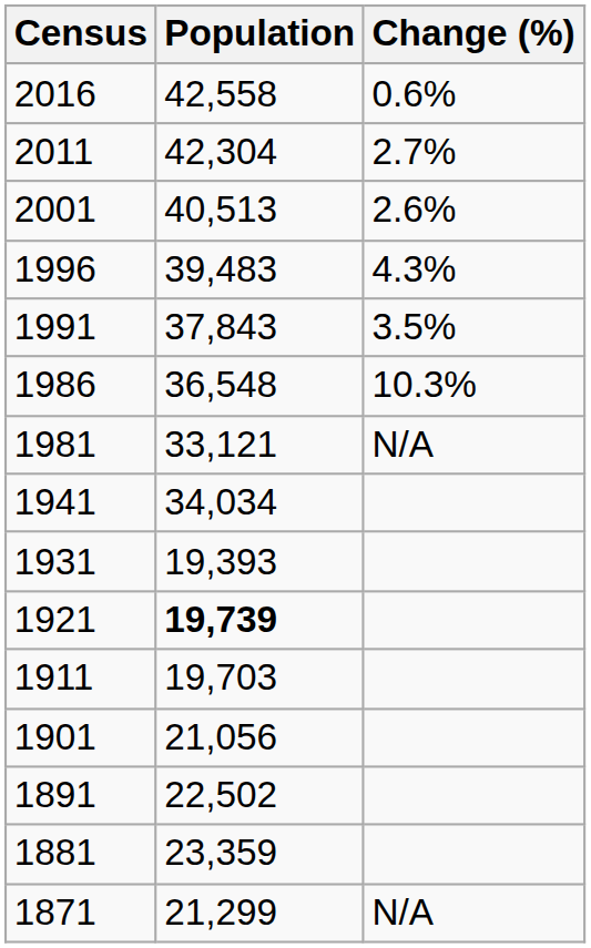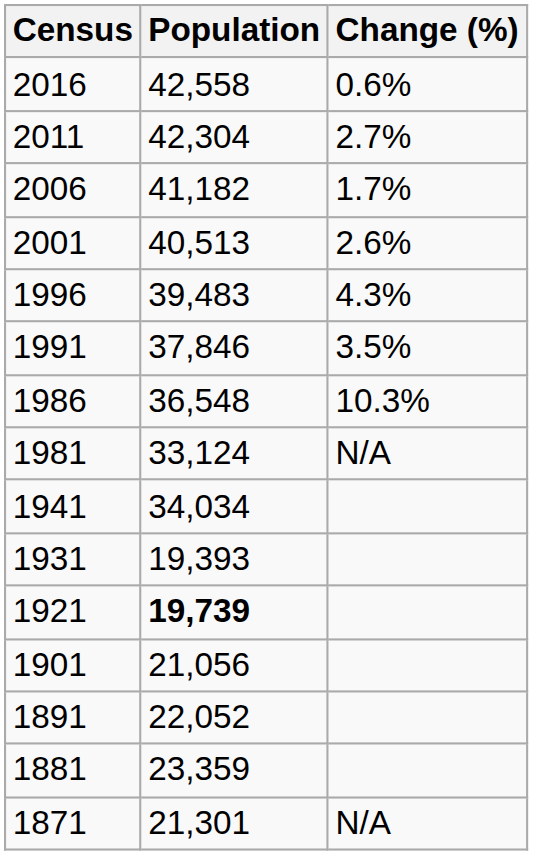+ row: 2006 | 41,182 | 1.7%
1991 | Population: 37,843 -> 37,846
1981 | Population: 33,121 -> 33,124
- row: 1911 | 19,703
1891 | Population: 22,502 -> 22,052
1871 | Population: 21,299 -> 21,301
